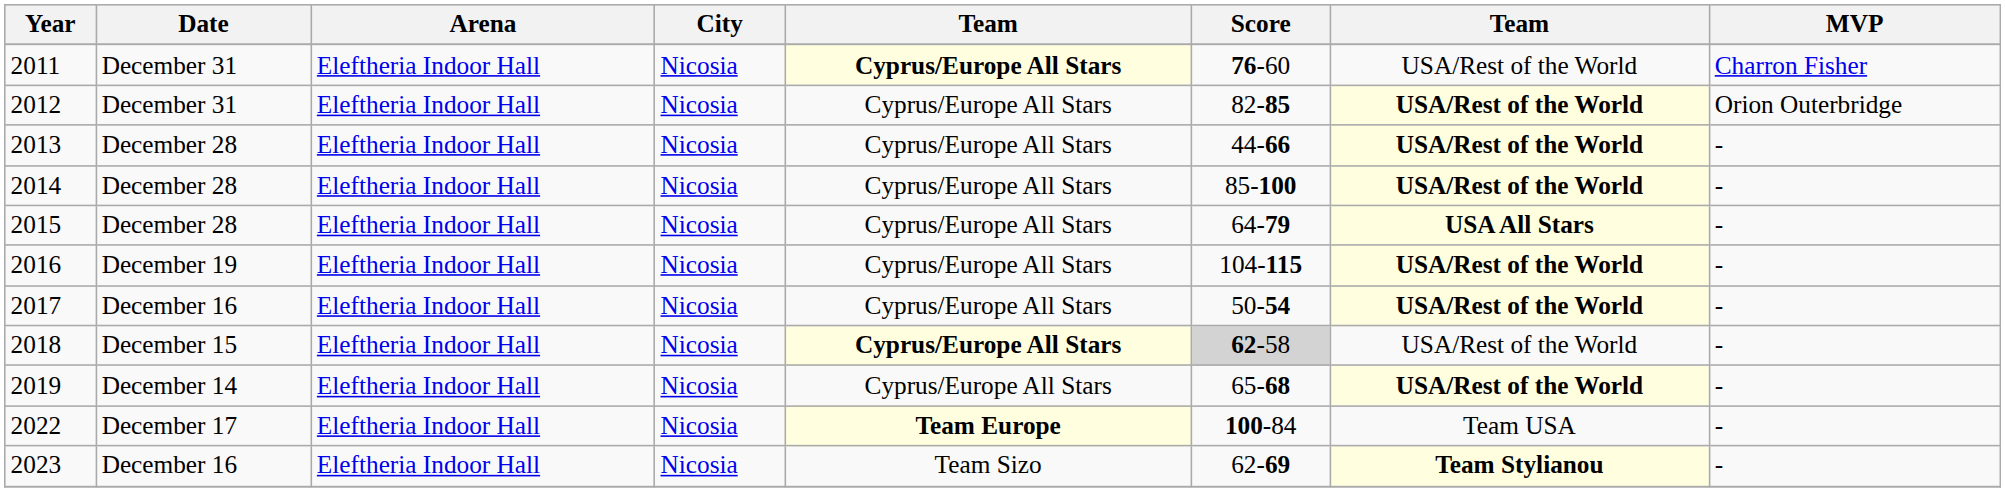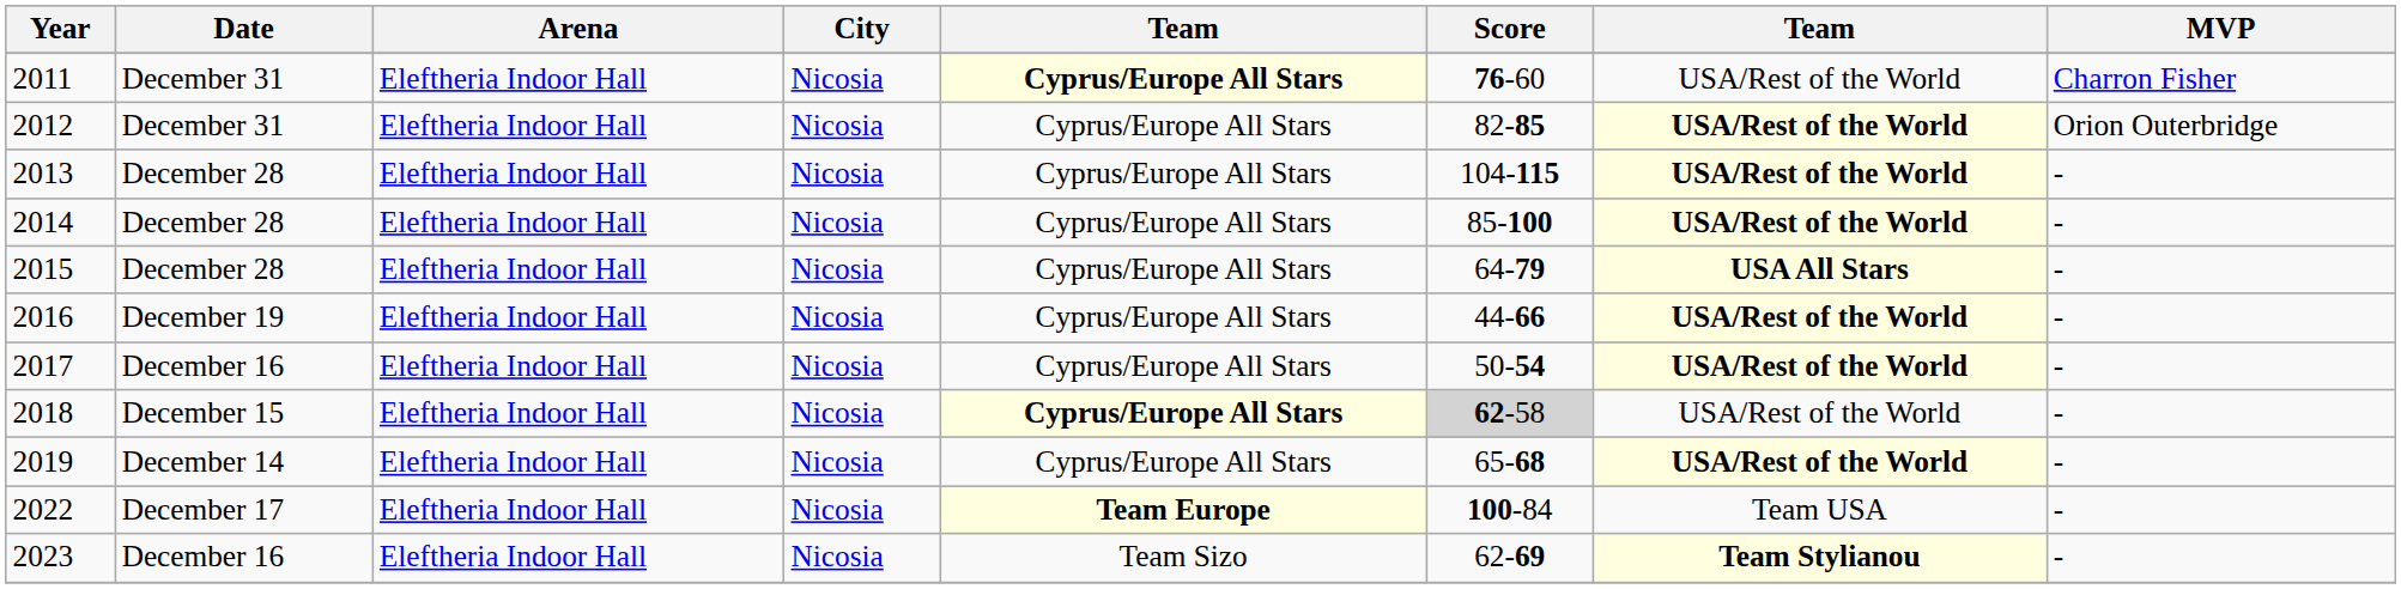2013 | Score: 44-66 -> 104-115
2016 | Score: 104-115 -> 44-66
